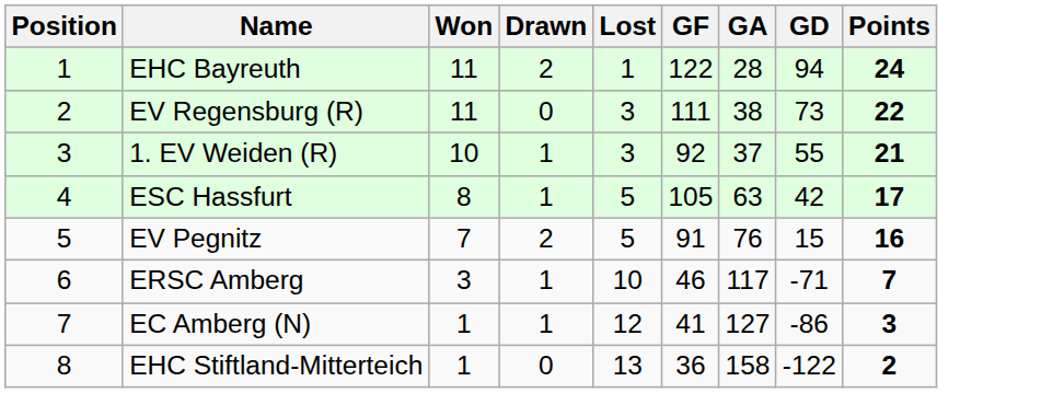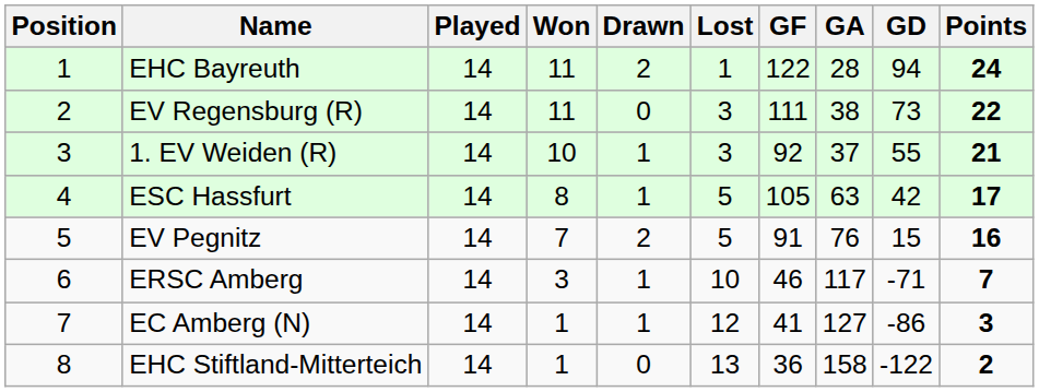+ column: Played | 14 | 14 | 14 | 14 | 14 | 14 | 14 | 14
